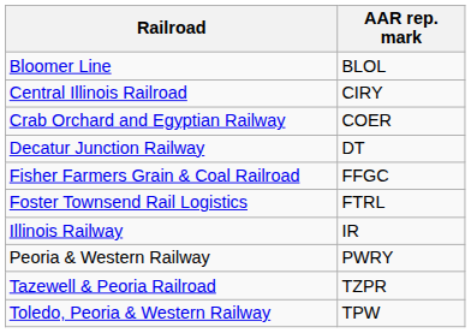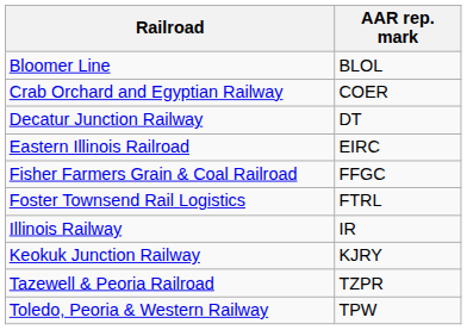- row: Central Illinois Railroad | CIRY
+ row: Eastern Illinois Railroad | EIRC
+ row: Keokuk Junction Railway | KJRY
- row: Peoria & Western Railway | PWRY
